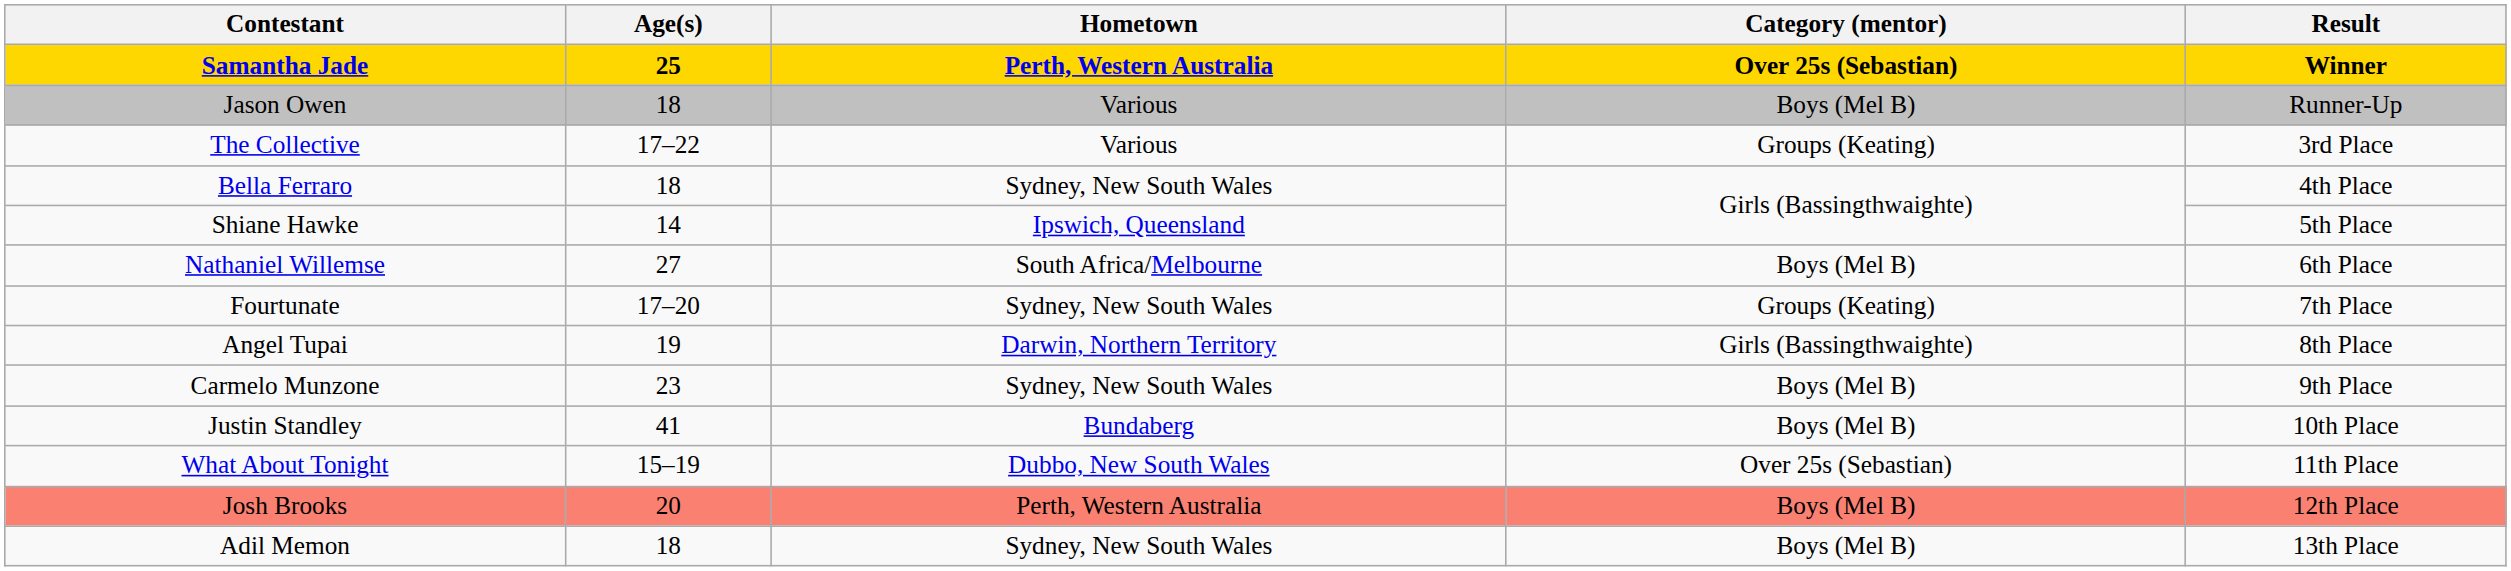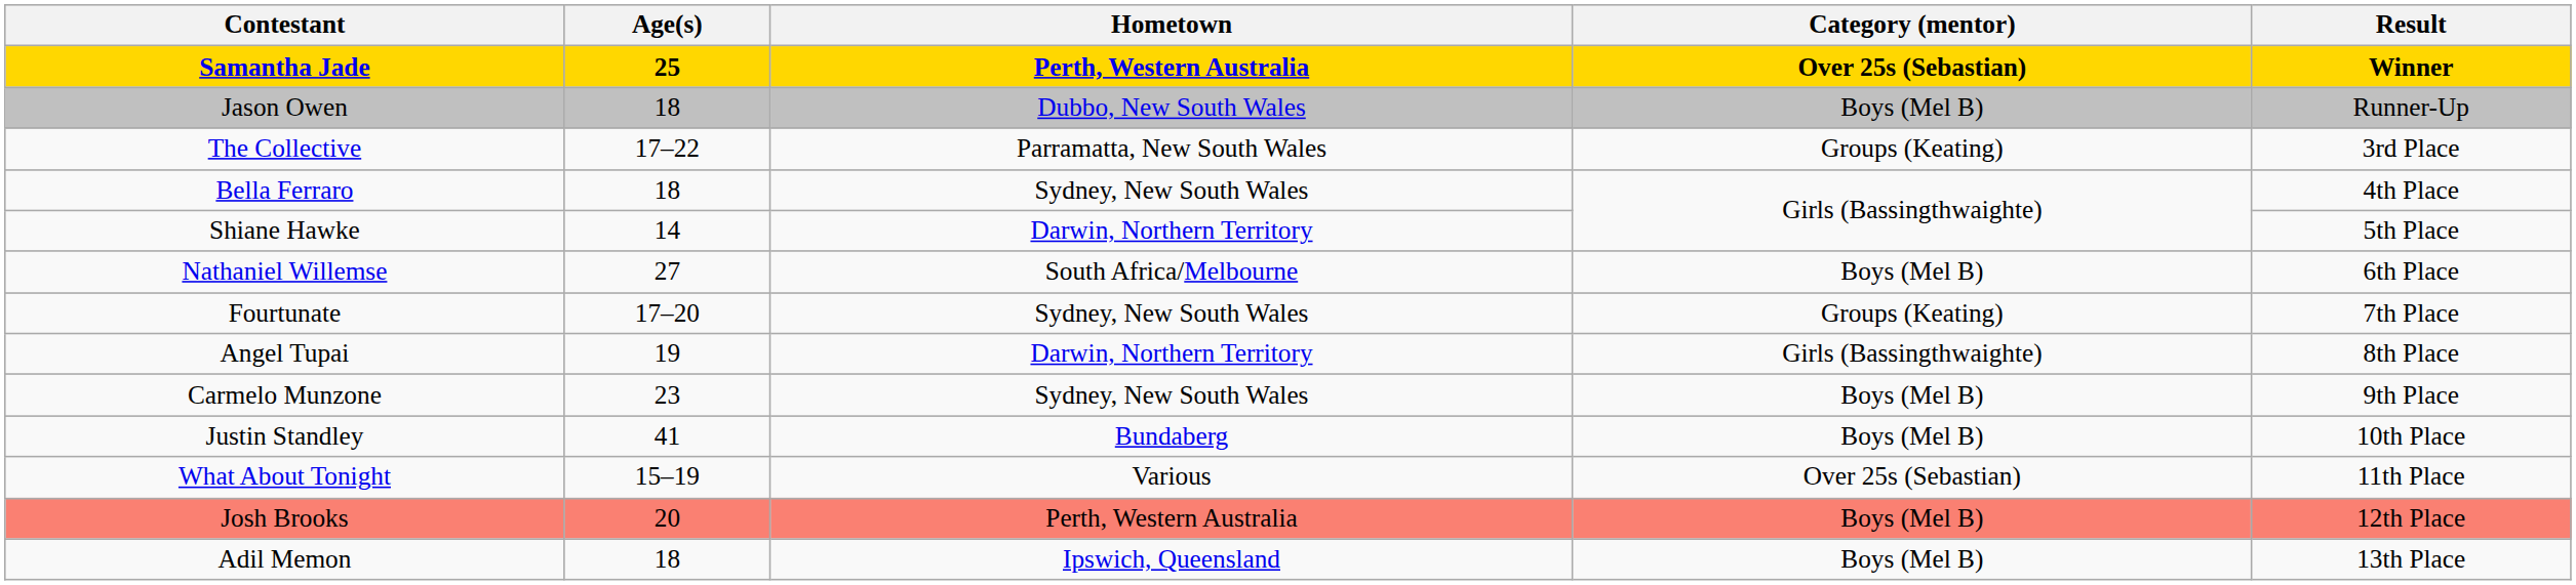Jason Owen | Hometown: Various -> Dubbo, New South Wales
The Collective | Hometown: Various -> Parramatta, New South Wales
Shiane Hawke | Hometown: Ipswich, Queensland -> Darwin, Northern Territory
What About Tonight | Hometown: Dubbo, New South Wales -> Various
Adil Memon | Hometown: Sydney, New South Wales -> Ipswich, Queensland
